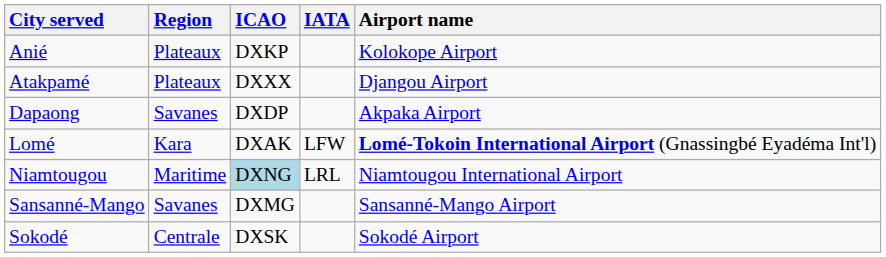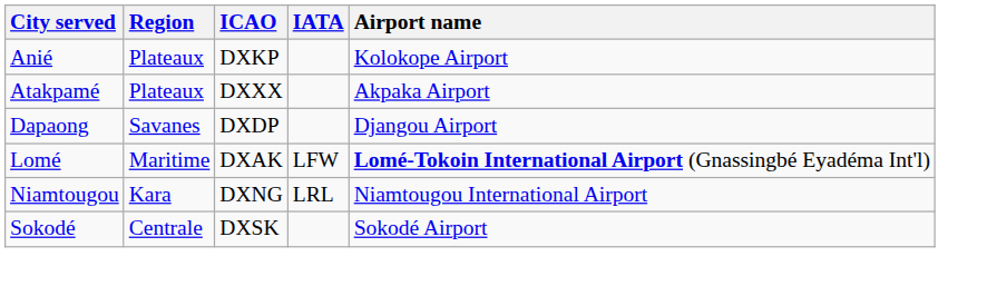Atakpamé | Airport name: Djangou Airport -> Akpaka Airport
Dapaong | Airport name: Akpaka Airport -> Djangou Airport
Lomé | Region: Kara -> Maritime
Niamtougou | Region: Maritime -> Kara
Niamtougou | ICAO: lightblue background -> no background
- row: Sansanné-Mango | Savanes | DXMG | Sansanné-Mango Airport
